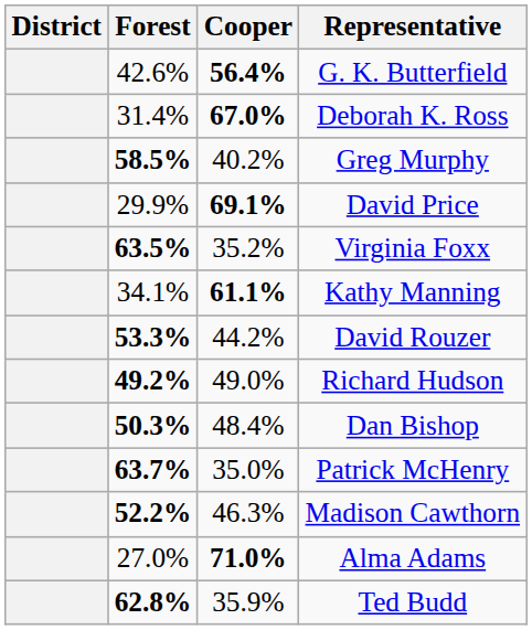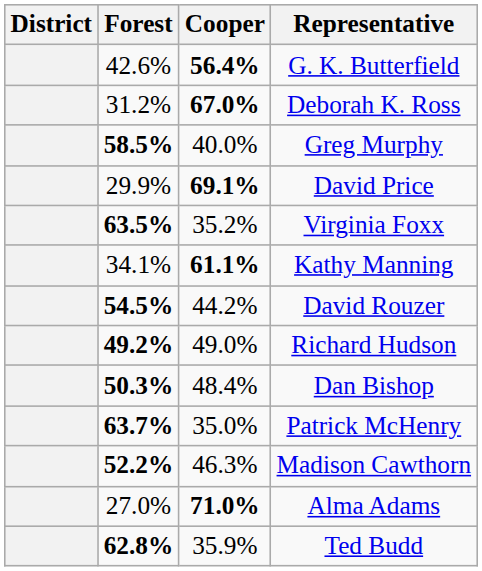Deborah K. Ross | Forest: 31.4% -> 31.2%
Greg Murphy | Cooper: 40.2% -> 40.0%
David Rouzer | Forest: 53.3% -> 54.5%
